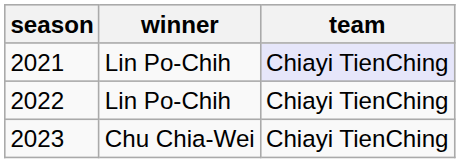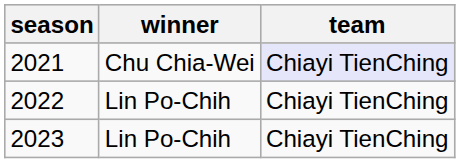2021 | winner: Lin Po-Chih -> Chu Chia-Wei
2023 | winner: Chu Chia-Wei -> Lin Po-Chih
